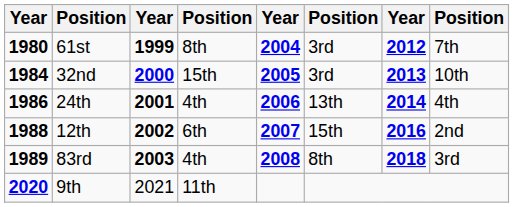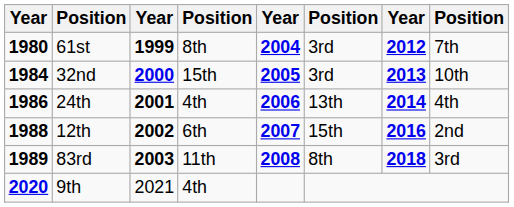83rd | column 4: 4th -> 11th
9th | column 4: 11th -> 4th
